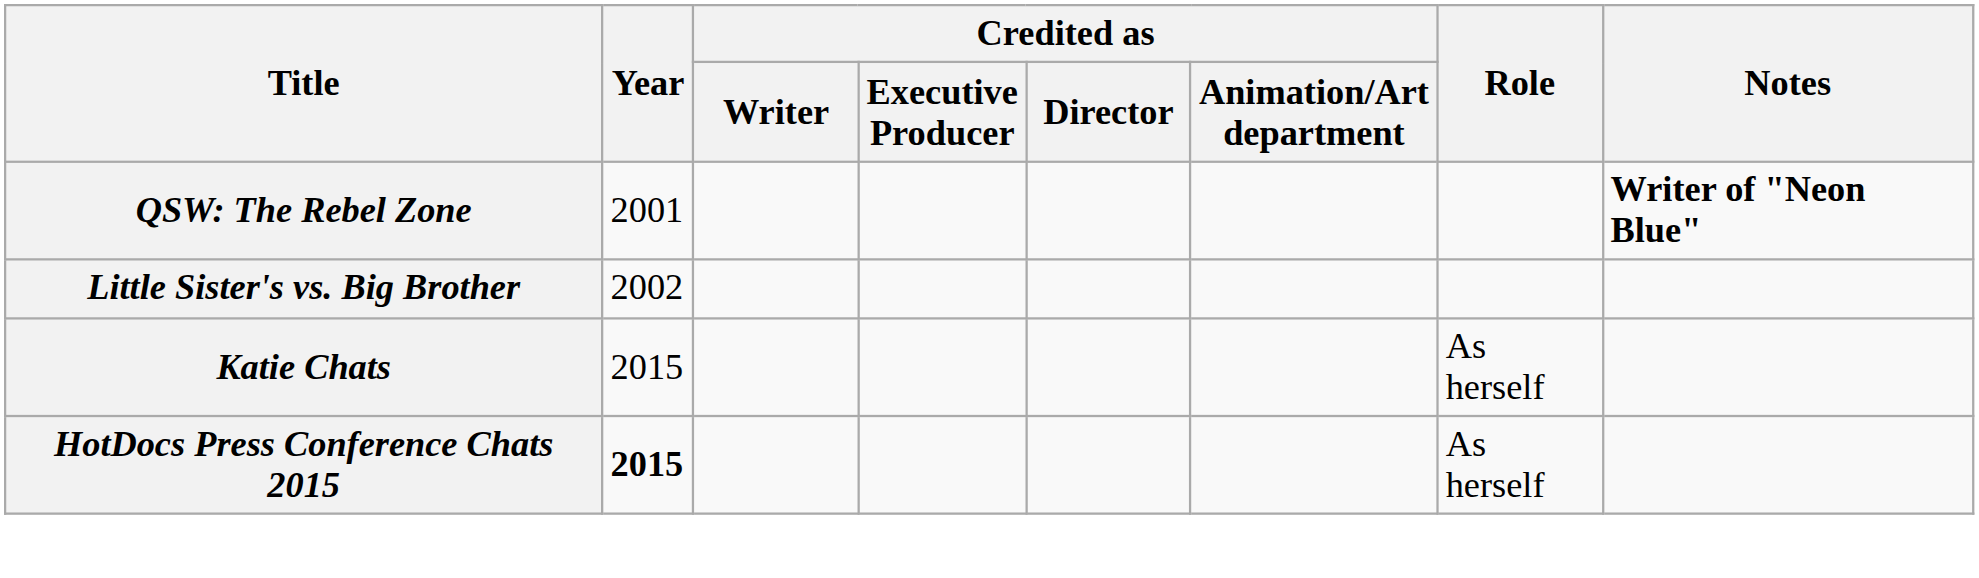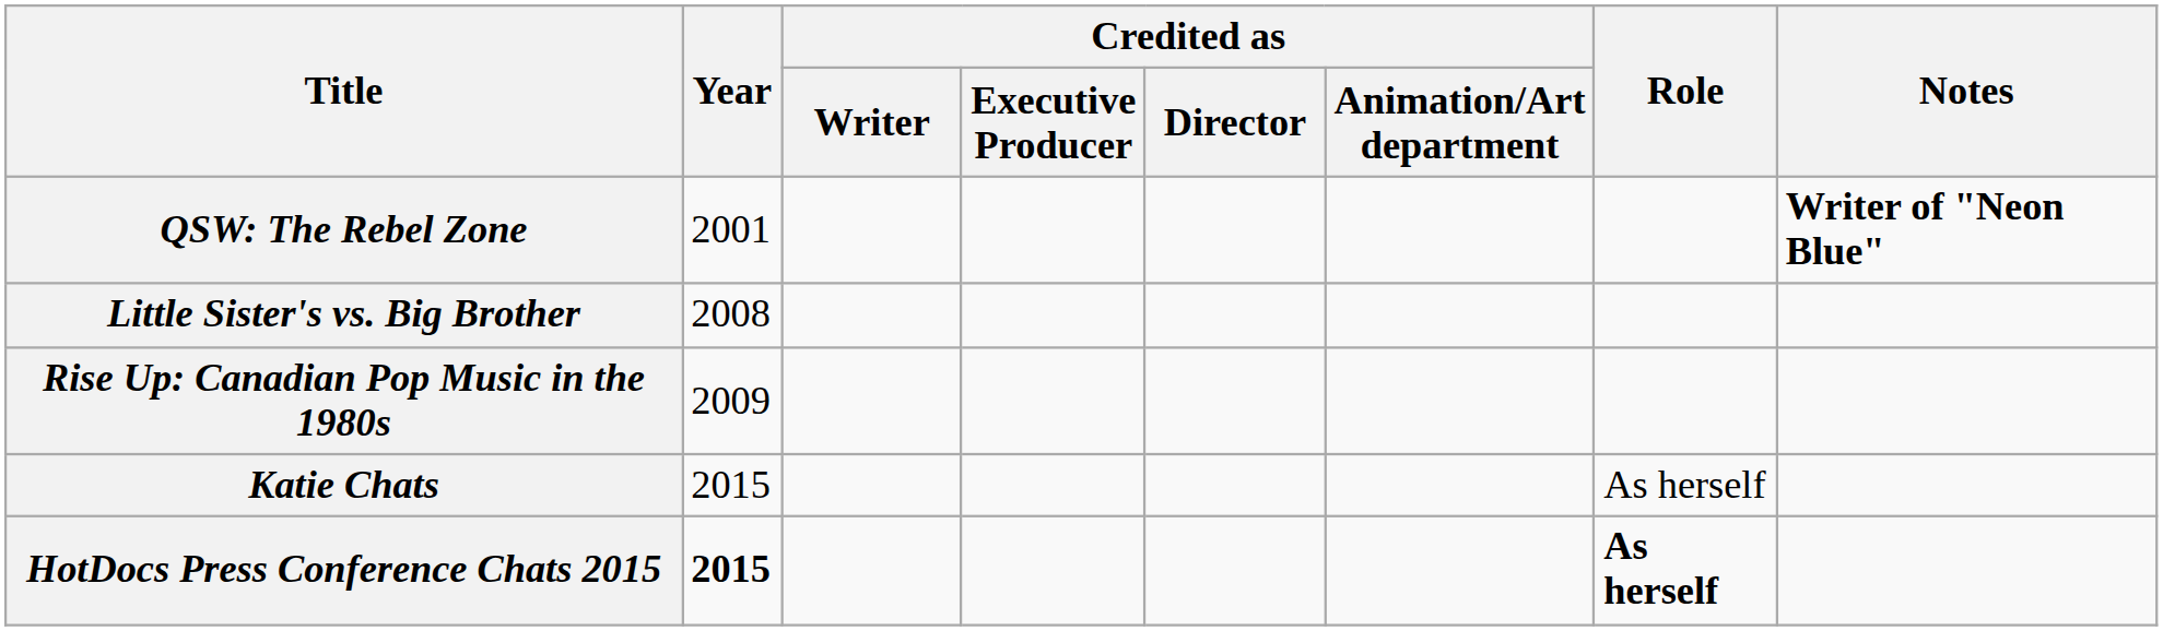Little Sister's vs. Big Brother | Year: 2002 -> 2008
+ row: Rise Up: Canadian Pop Music in the 1980s | 2009
HotDocs Press Conference Chats 2015 | Role: normal -> bold
